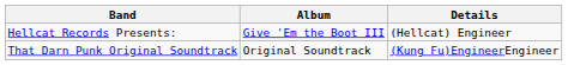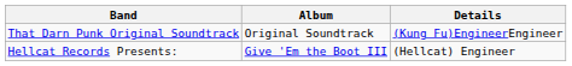rows swapped: Hellcat Records Presents: <-> That Darn Punk Original Soundtrack
